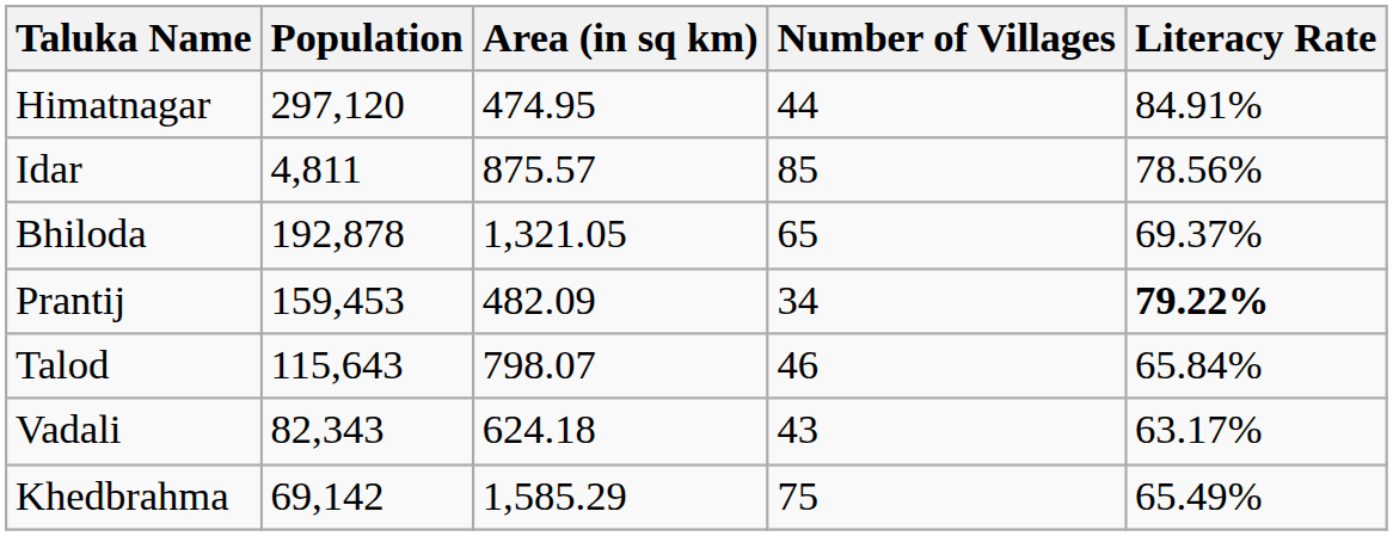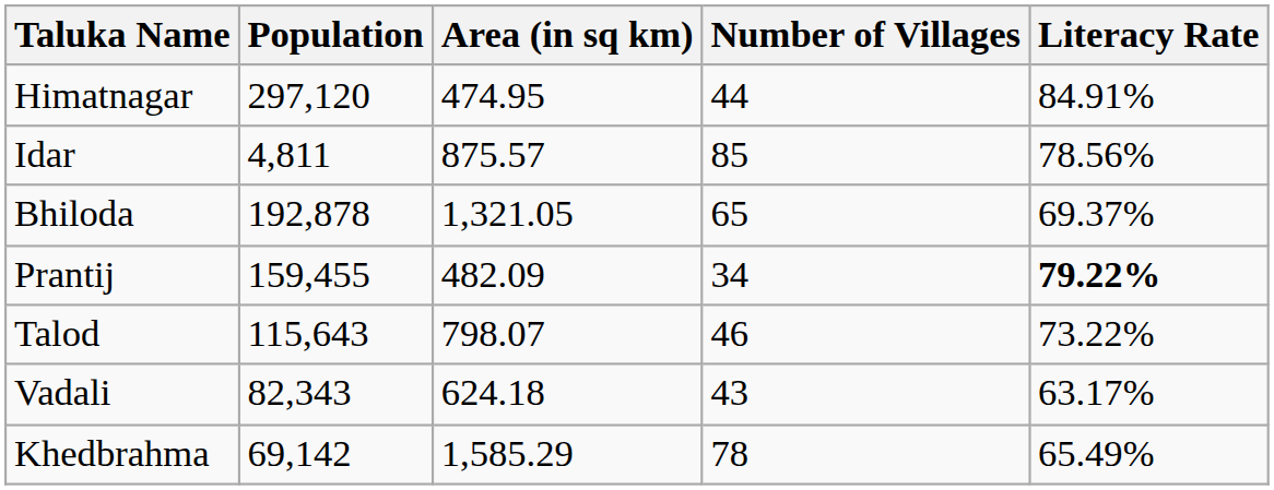Prantij | Population: 159,453 -> 159,455
Talod | Literacy Rate: 65.84% -> 73.22%
Khedbrahma | Number of Villages: 75 -> 78
